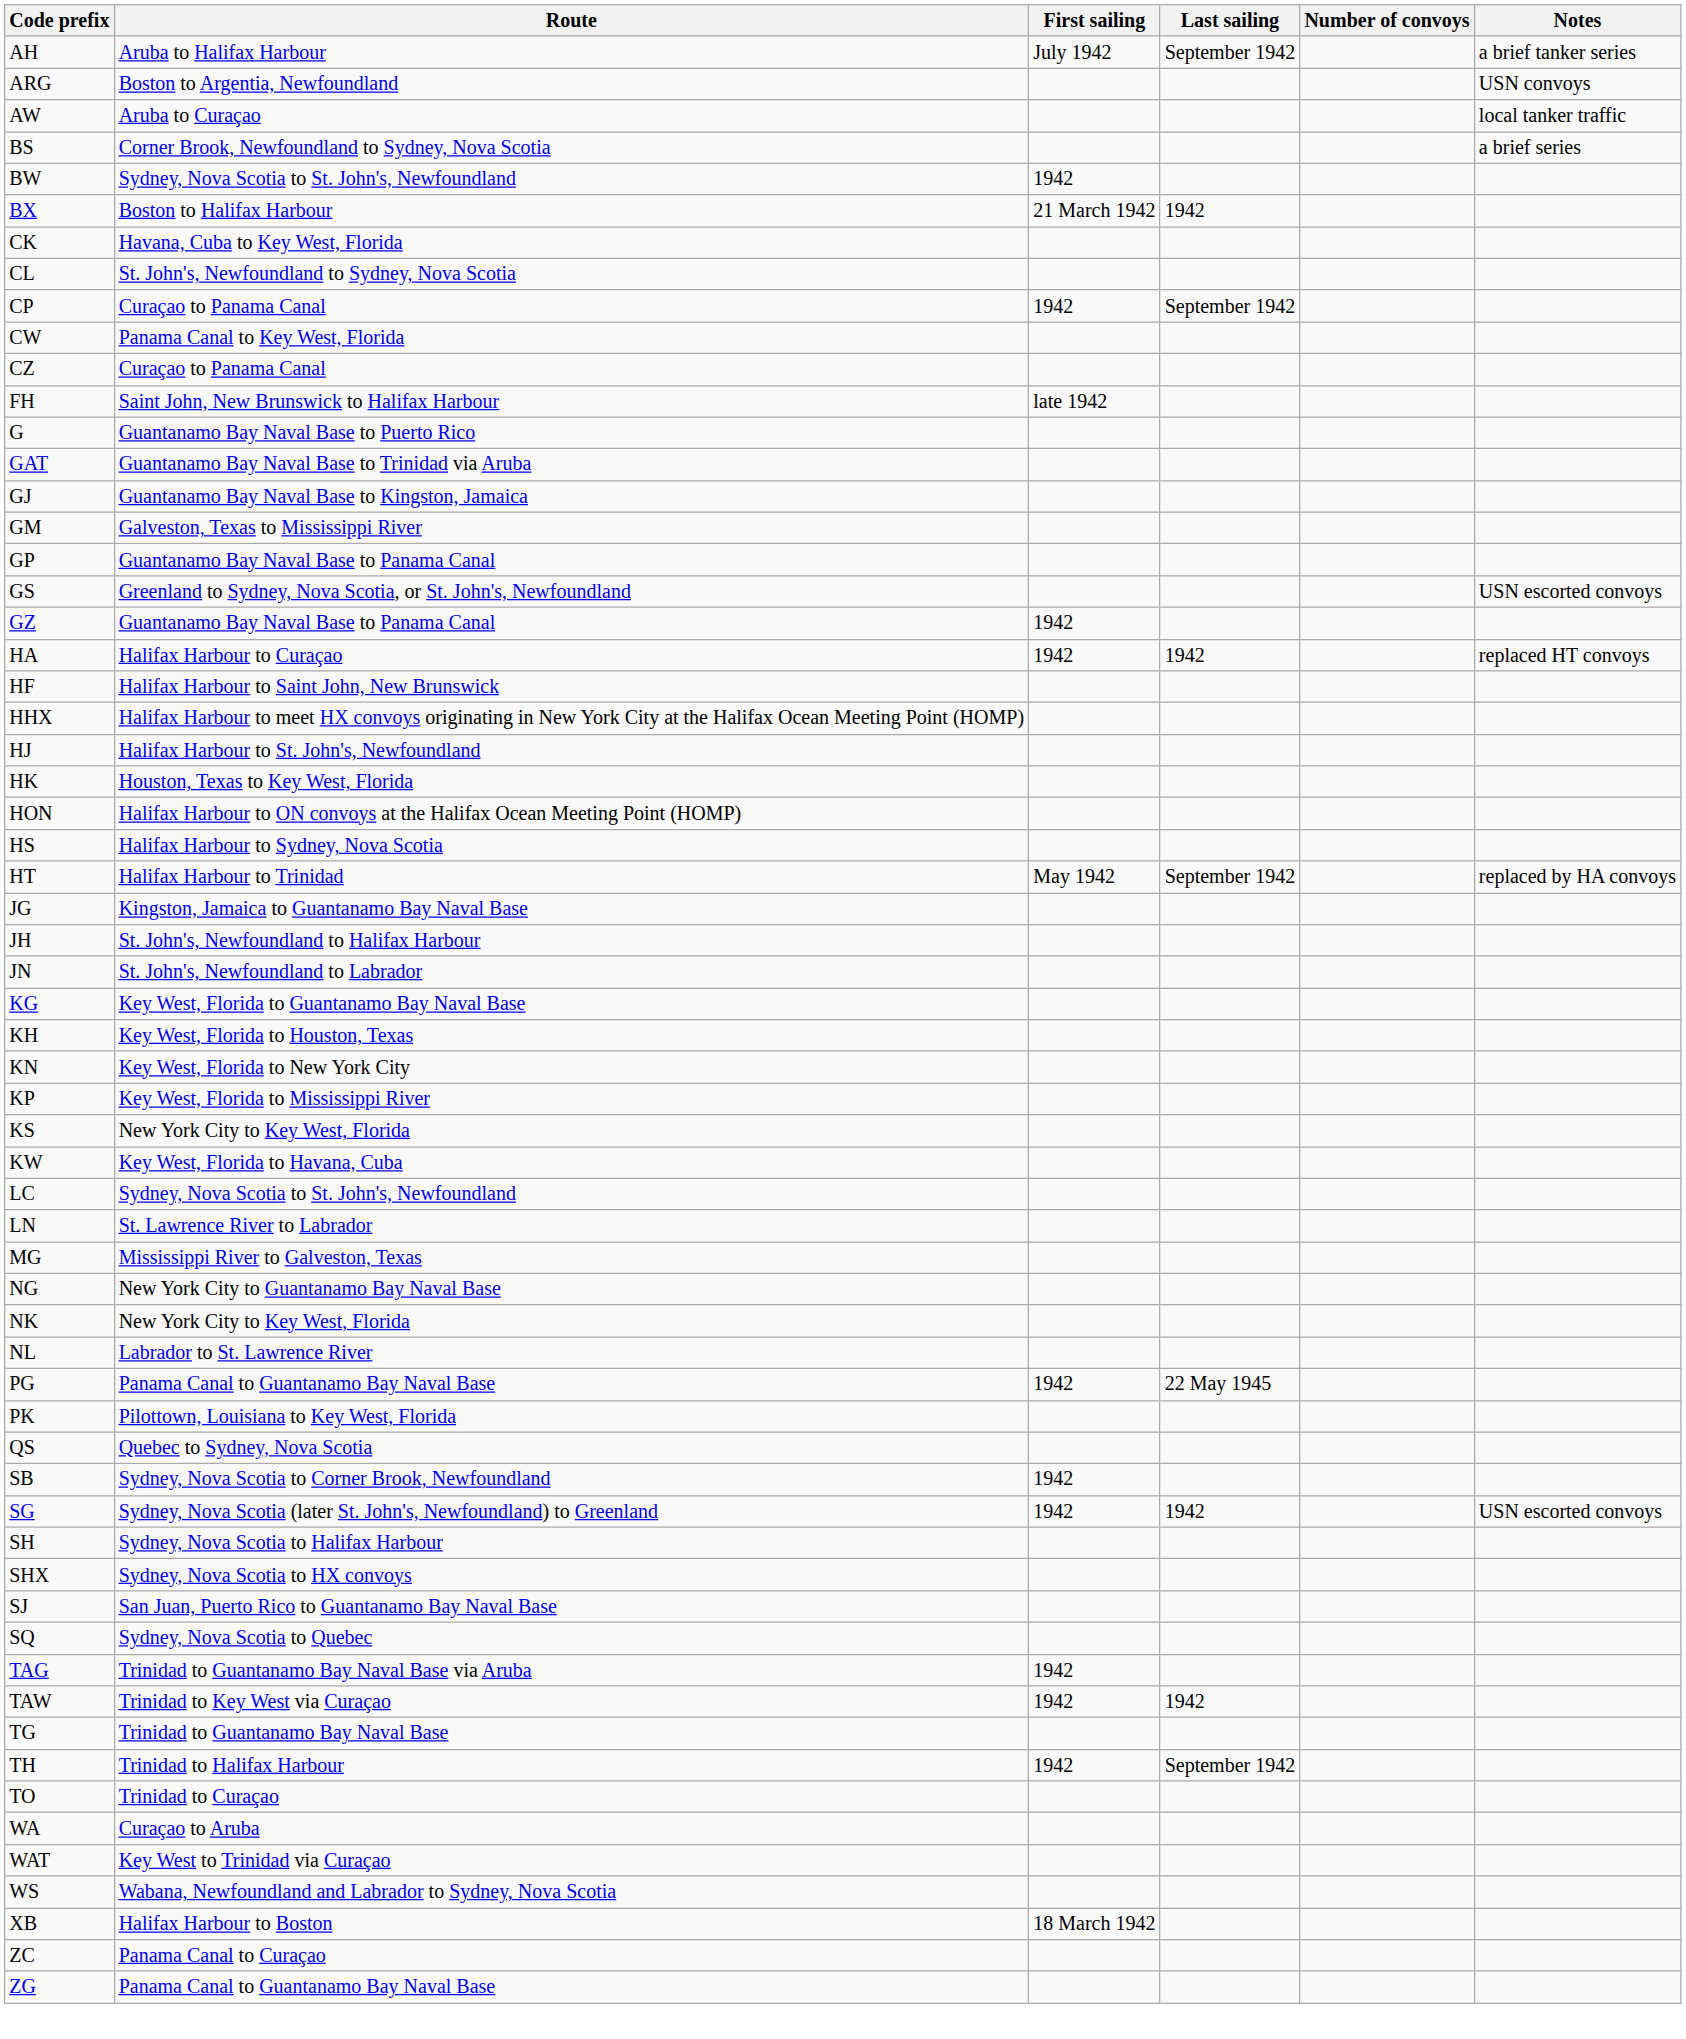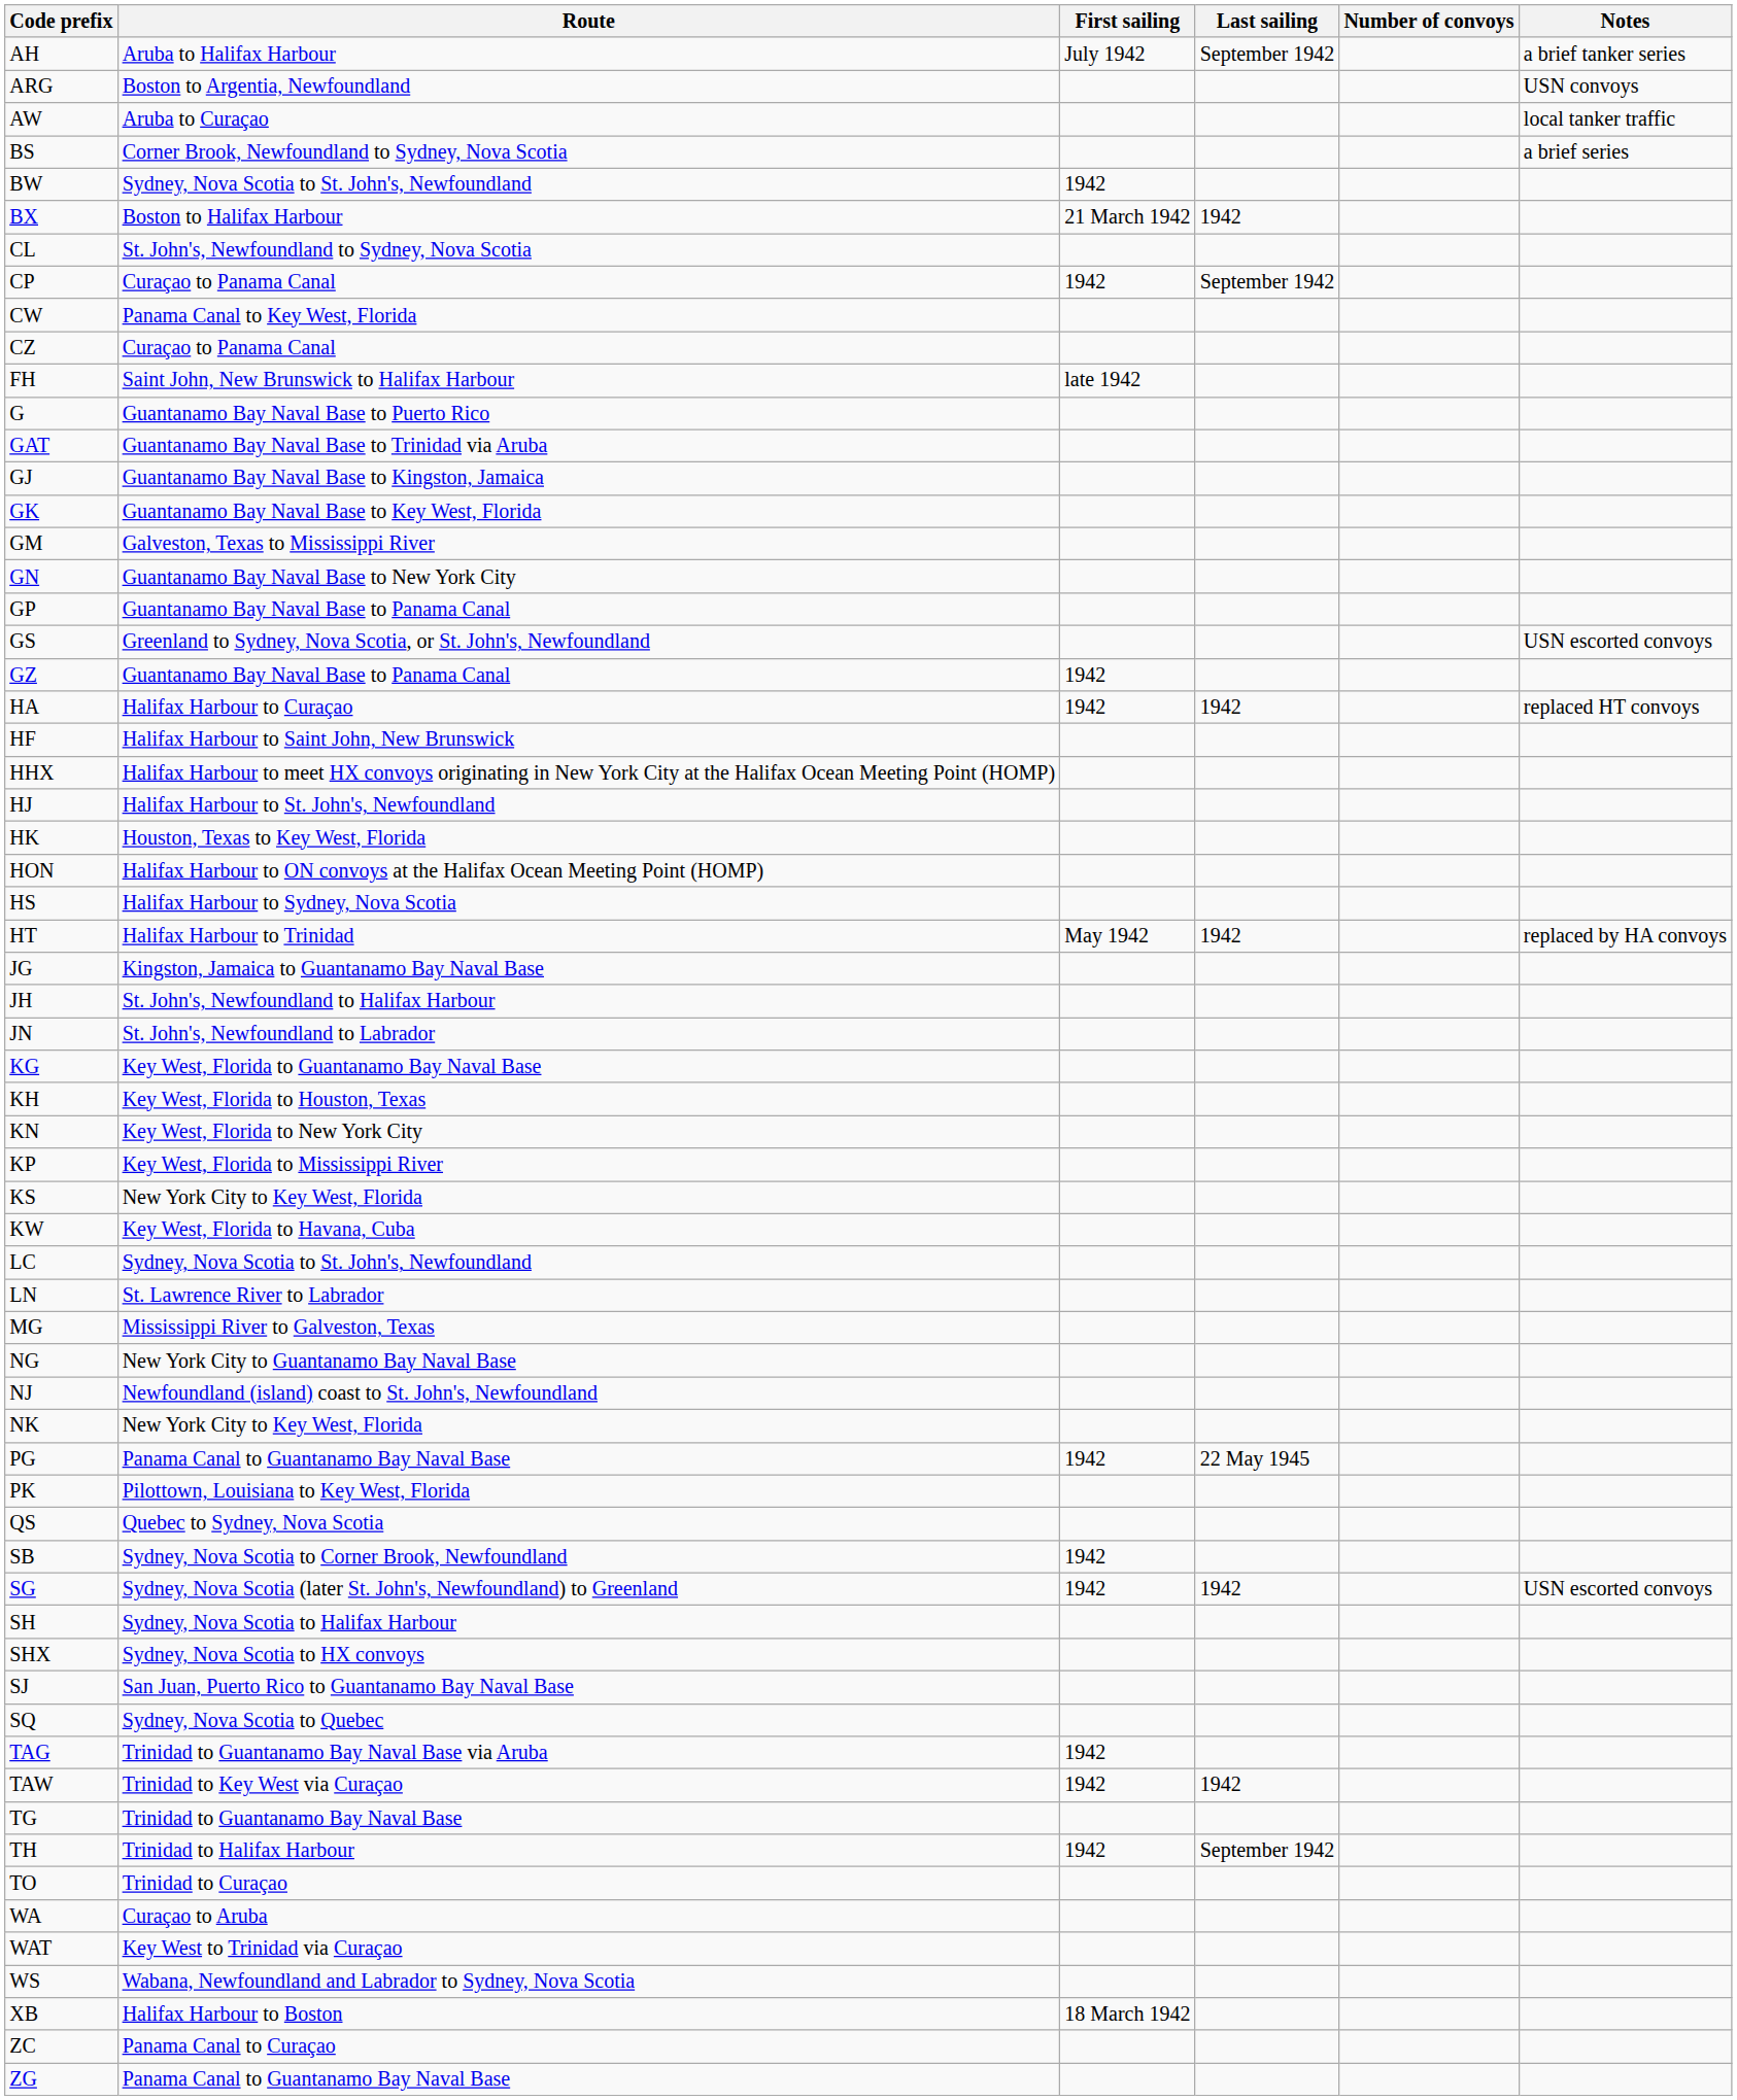- row: CK | Havana, Cuba to Key West, Florida
+ row: GK | Guantanamo Bay Naval Base to Key West, Florida
+ row: GN | Guantanamo Bay Naval Base to New York City
HT | Last sailing: September 1942 -> 1942
+ row: NJ | Newfoundland (island) coast to St. John's, Newfoundland
- row: NL | Labrador to St. Lawrence River
